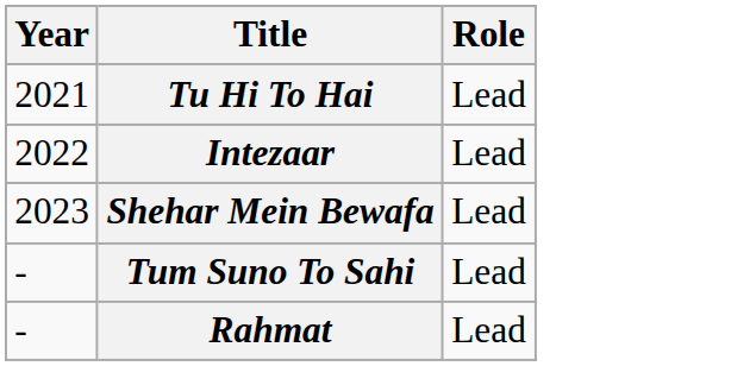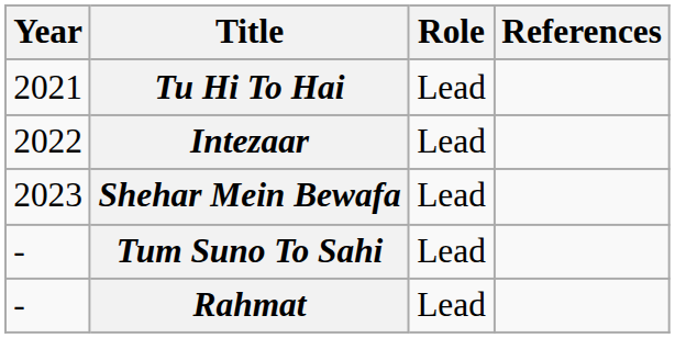+ column: References
